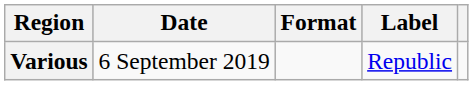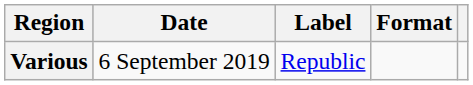columns swapped: Format <-> Label
